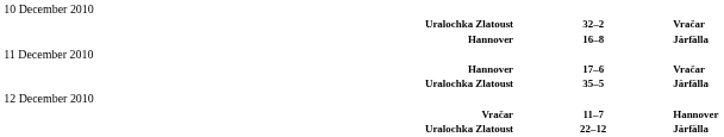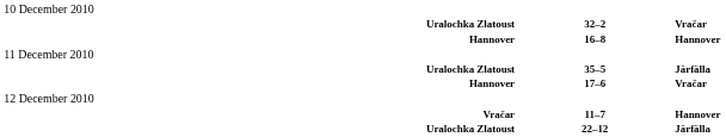16–8 | column 3: Järfälla -> Hannover
rows swapped: 35–5 <-> 17–6
